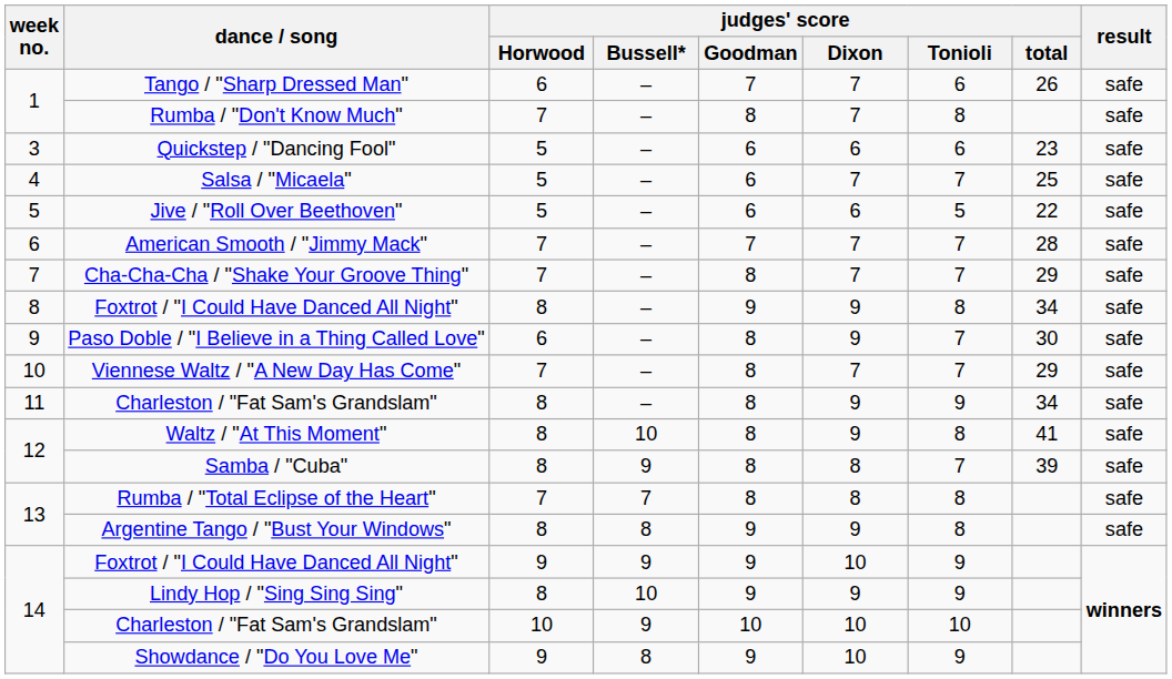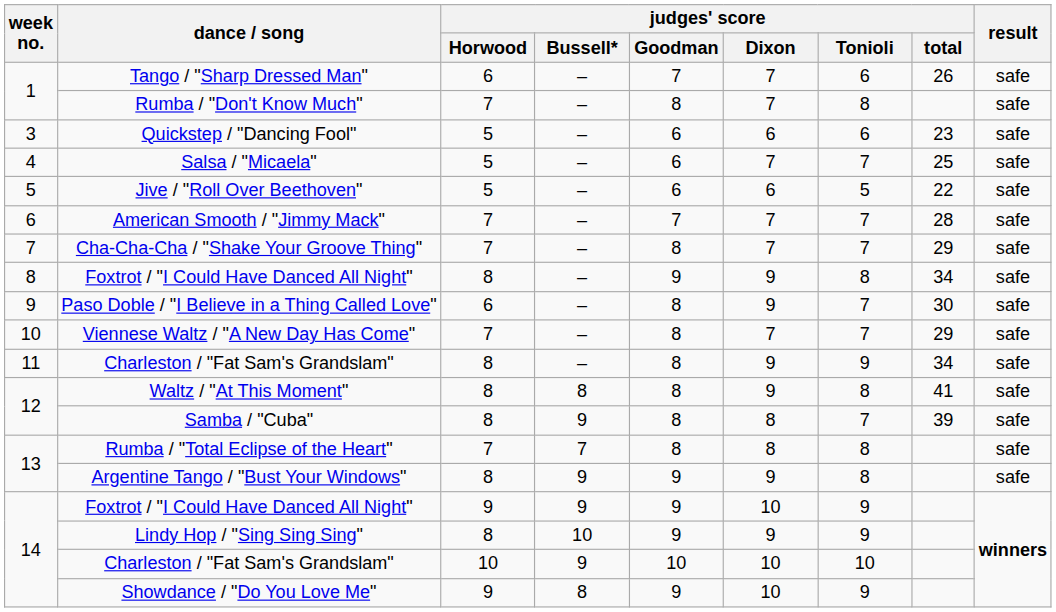Waltz / "At This Moment" | judges' score / Bussell*: 10 -> 8
Argentine Tango / "Bust Your Windows" | judges' score / Bussell*: 8 -> 9
